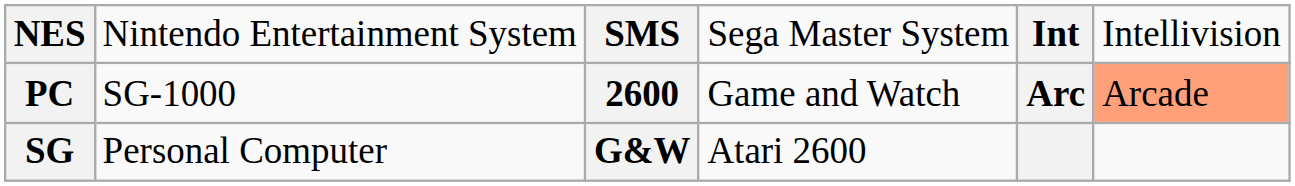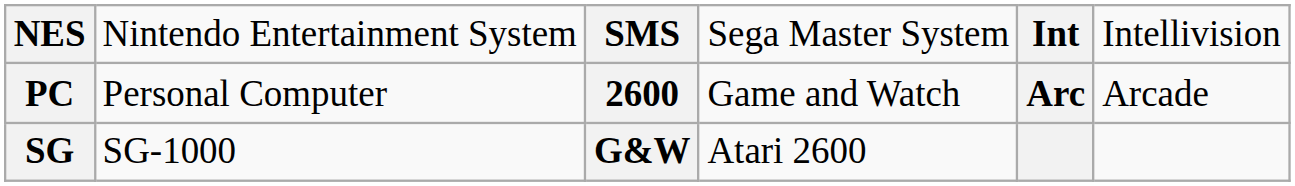PC | column 2: SG-1000 -> Personal Computer
PC | column 6: lightsalmon background -> no background
SG | column 2: Personal Computer -> SG-1000
